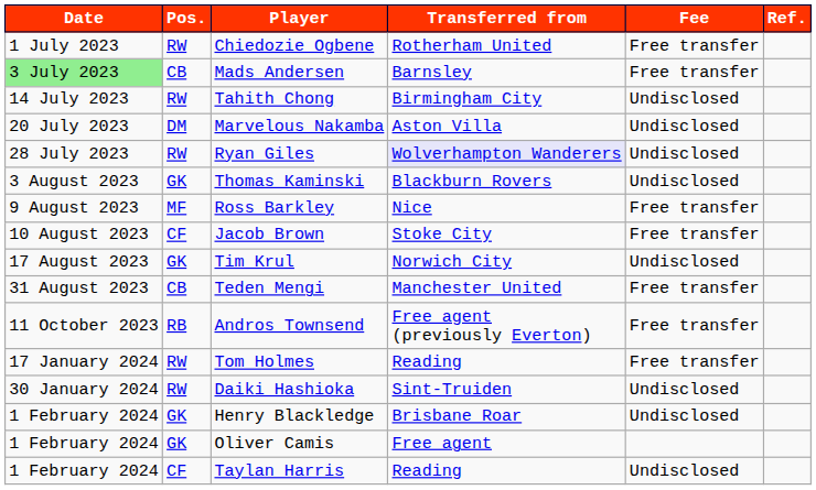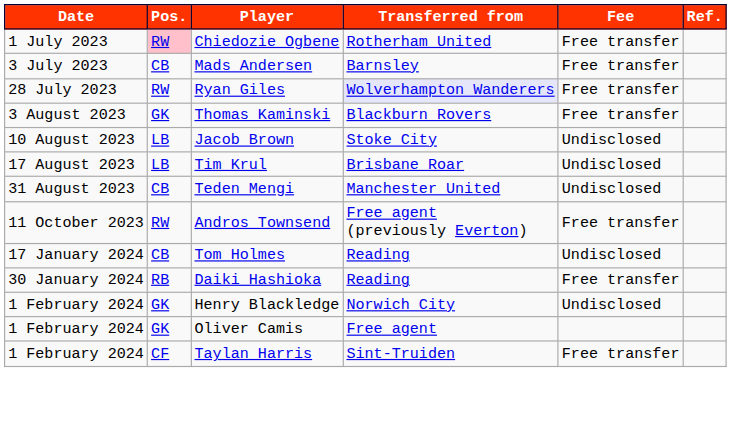Chiedozie Ogbene | Pos.: no background -> pink background
Mads Andersen | Date: lightgreen background -> no background
- row: 14 July 2023 | RW | Tahith Chong | Birmingham City | Undisclosed
- row: 20 July 2023 | DM | Marvelous Nakamba | Aston Villa | Undisclosed
Ryan Giles | Fee: Undisclosed -> Free transfer
Thomas Kaminski | Fee: Undisclosed -> Free transfer
- row: 9 August 2023 | MF | Ross Barkley | Nice | Free transfer
Jacob Brown | Pos.: CF -> LB
Jacob Brown | Fee: Free transfer -> Undisclosed
Tim Krul | Pos.: GK -> LB
Tim Krul | Transferred from: Norwich City -> Brisbane Roar
Teden Mengi | Fee: Free transfer -> Undisclosed
Andros Townsend | Pos.: RB -> RW
Tom Holmes | Pos.: RW -> CB
Tom Holmes | Fee: Free transfer -> Undisclosed
Daiki Hashioka | Pos.: RW -> RB
Daiki Hashioka | Transferred from: Sint-Truiden -> Reading
Daiki Hashioka | Fee: Undisclosed -> Free transfer
Henry Blackledge | Transferred from: Brisbane Roar -> Norwich City
Taylan Harris | Transferred from: Reading -> Sint-Truiden
Taylan Harris | Fee: Undisclosed -> Free transfer
